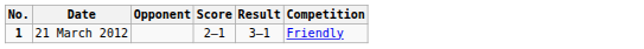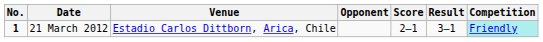+ column: Venue | Estadio Carlos Dittborn, Arica, Chile
21 March 2012 | Competition: no background -> paleturquoise background
